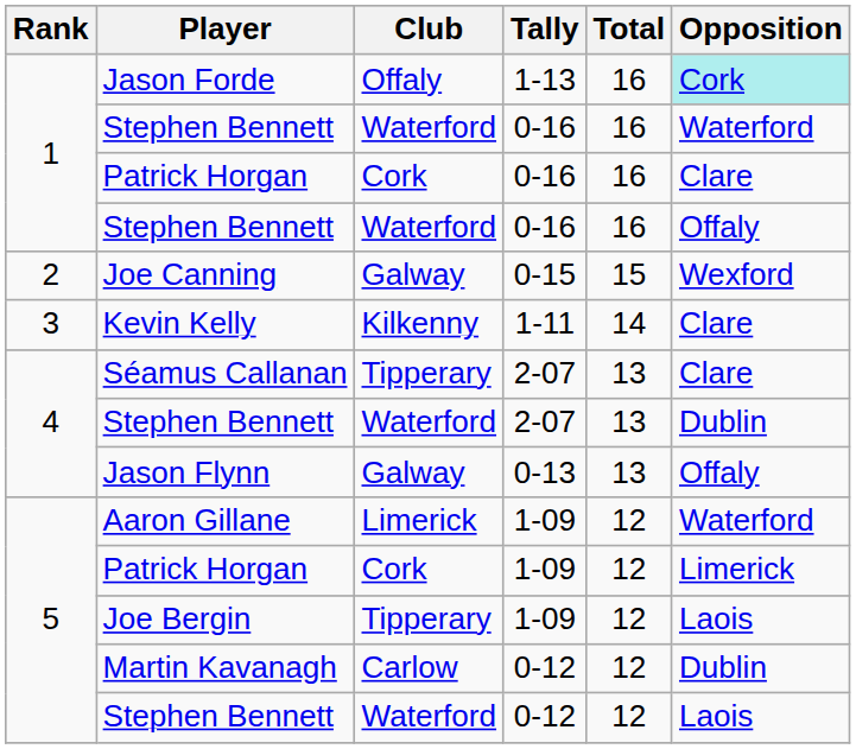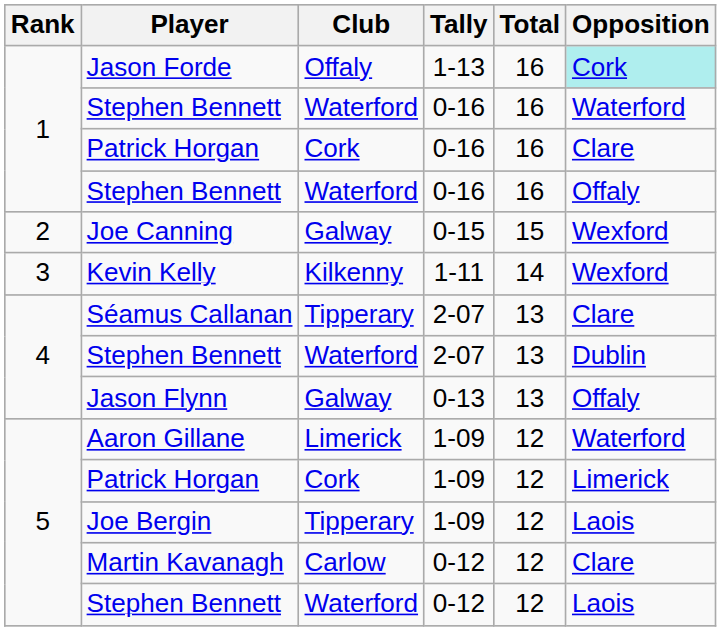Kevin Kelly | Opposition: Clare -> Wexford
Martin Kavanagh | Opposition: Dublin -> Clare
